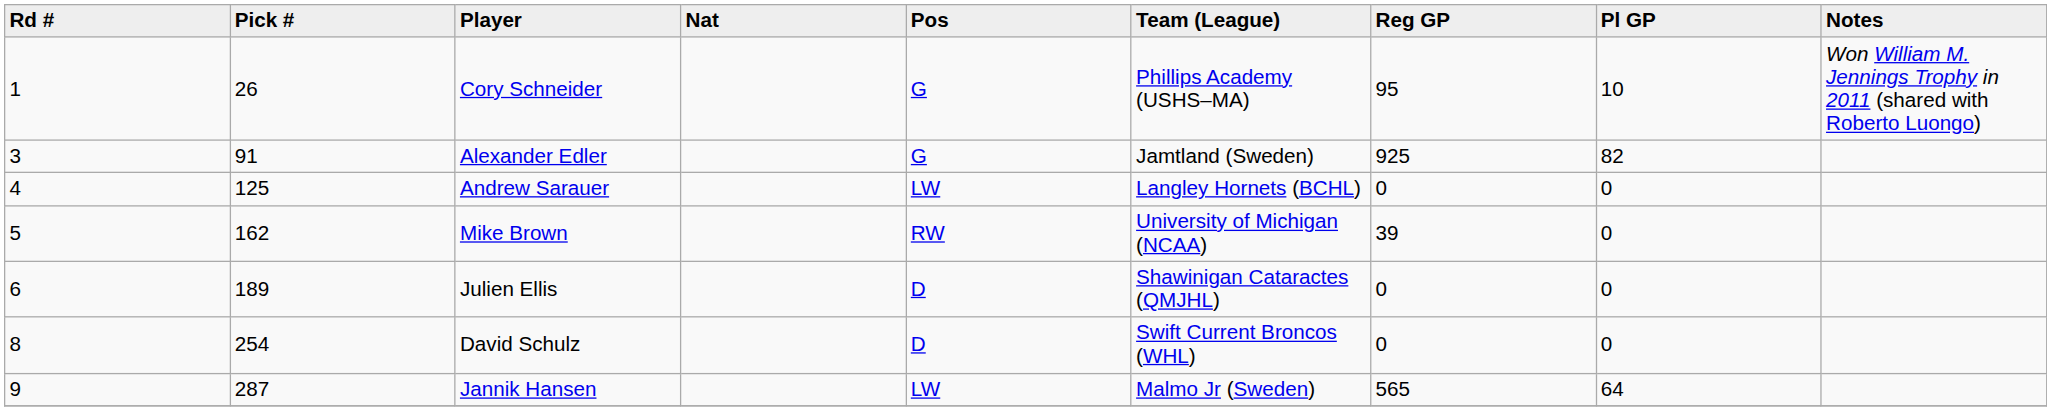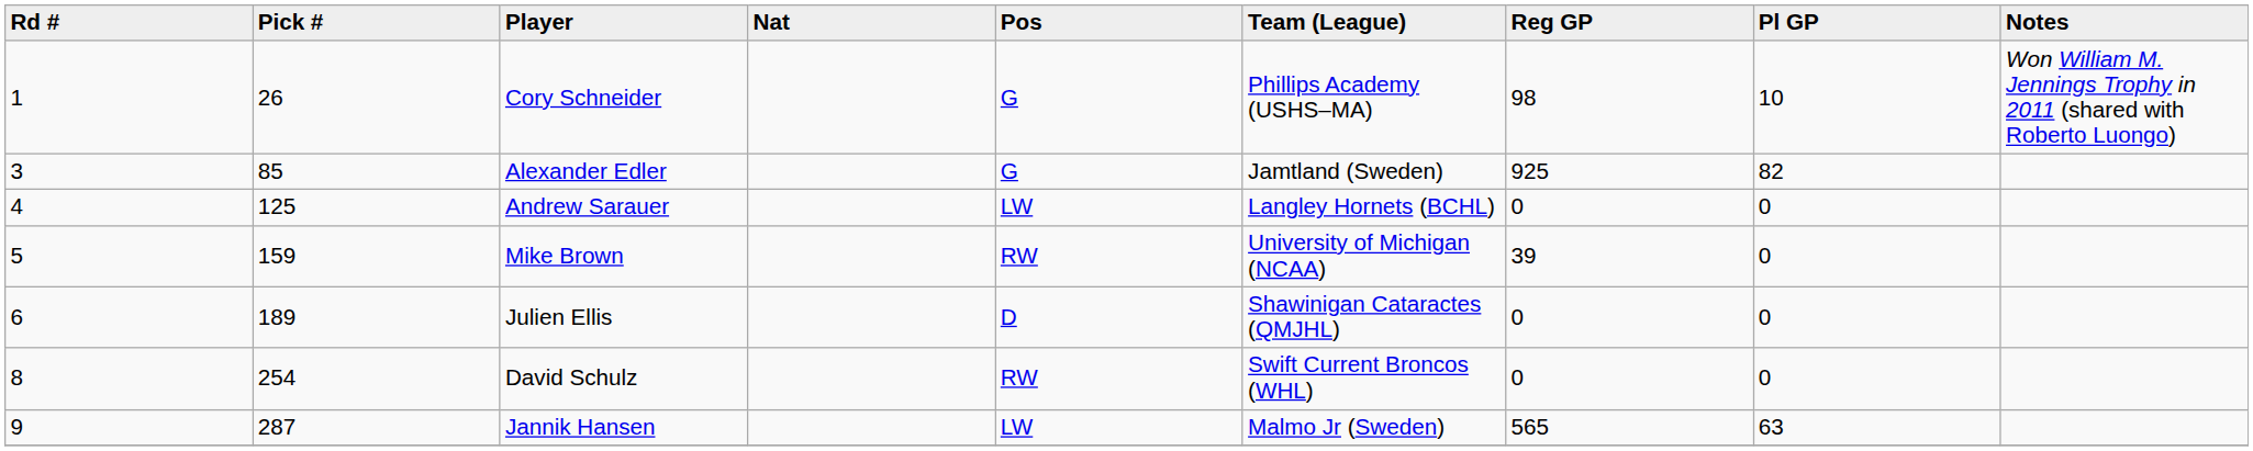Cory Schneider | Reg GP: 95 -> 98
Alexander Edler | Pick #: 91 -> 85
Mike Brown | Pick #: 162 -> 159
David Schulz | Pos: D -> RW
Jannik Hansen | Pl GP: 64 -> 63
